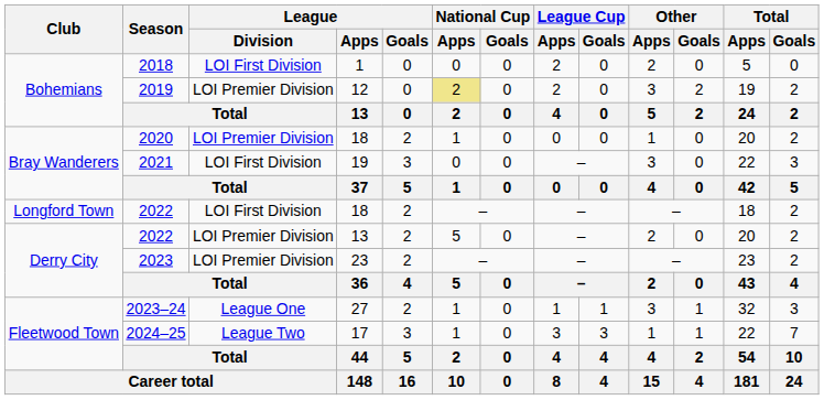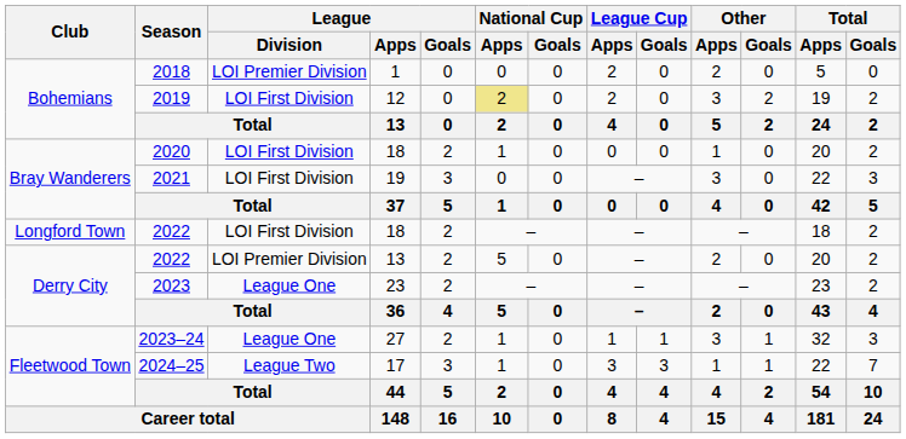2018 | League / Division: LOI First Division -> LOI Premier Division
2019 | League / Division: LOI Premier Division -> LOI First Division
2020 | League / Division: LOI Premier Division -> LOI First Division
2023 | League / Division: LOI Premier Division -> League One
